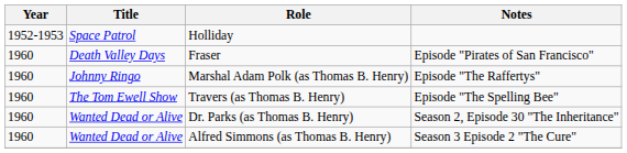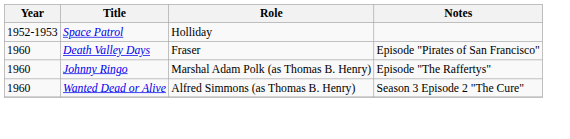- row: 1960 | The Tom Ewell Show | Travers (as Thomas B. Henry) | Episode "The Spelling Bee"
- row: 1960 | Wanted Dead or Alive | Dr. Parks (as Thomas B. Henry) | Season 2, Episode 30 "The Inheritance"
